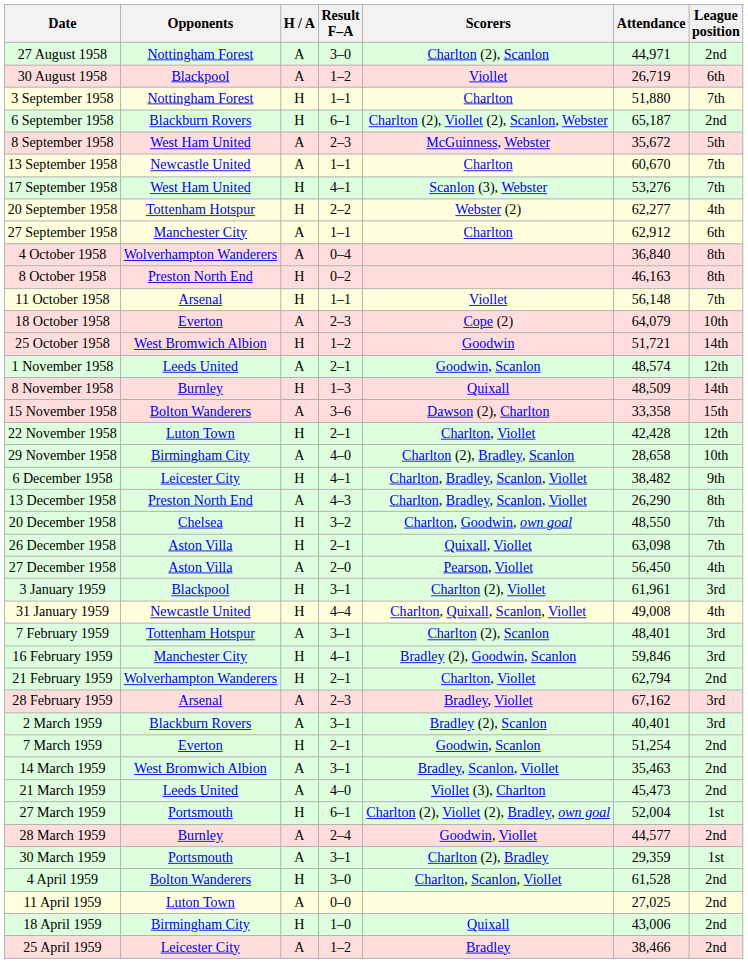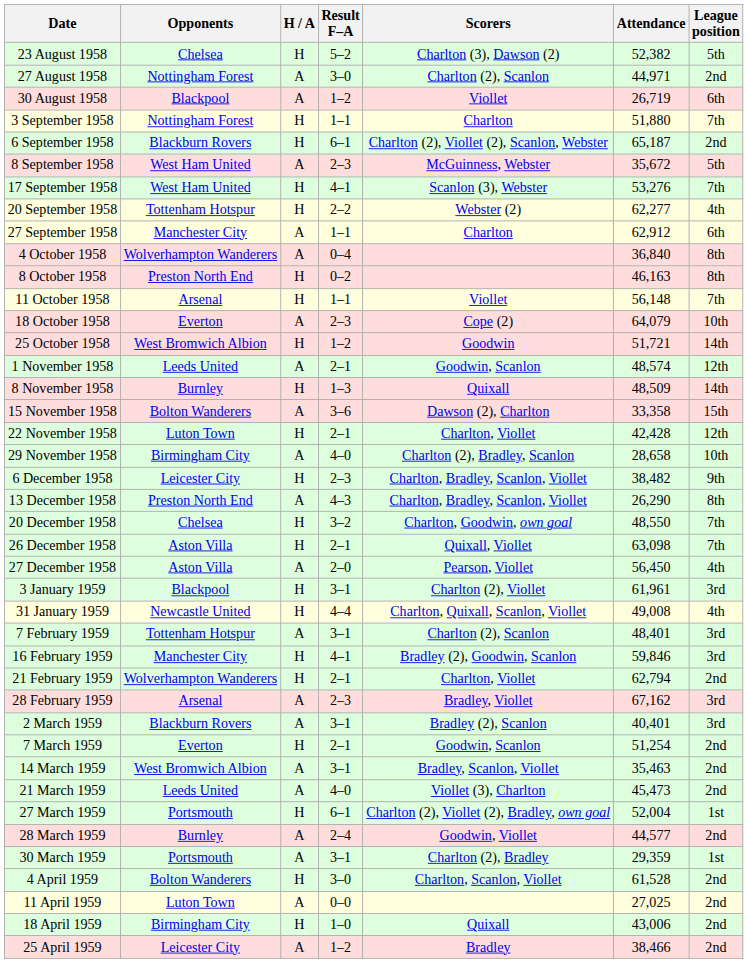+ row: 23 August 1958 | Chelsea | H | 5–2 | Charlton (3), Dawson (2) | 52,382 | 5th
- row: 13 September 1958 | Newcastle United | A | 1–1 | Charlton | 60,670 | 7th
6 December 1958 | Result F–A: 4–1 -> 2–3
